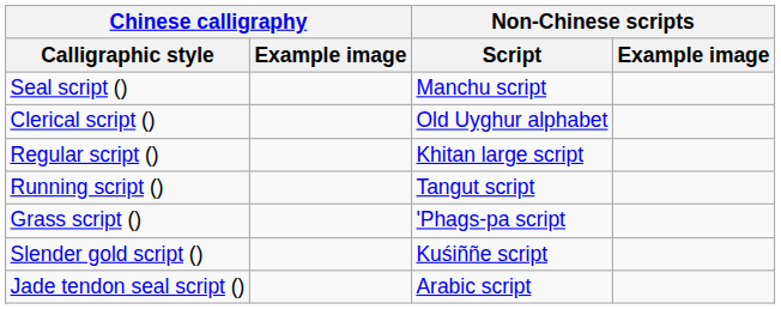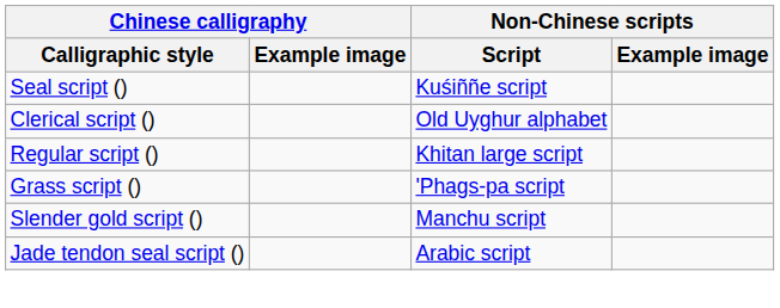Seal script () | Non-Chinese scripts / Script: Manchu script -> Kuśiññe script
- row: Running script () | Tangut script
Slender gold script () | Non-Chinese scripts / Script: Kuśiññe script -> Manchu script
